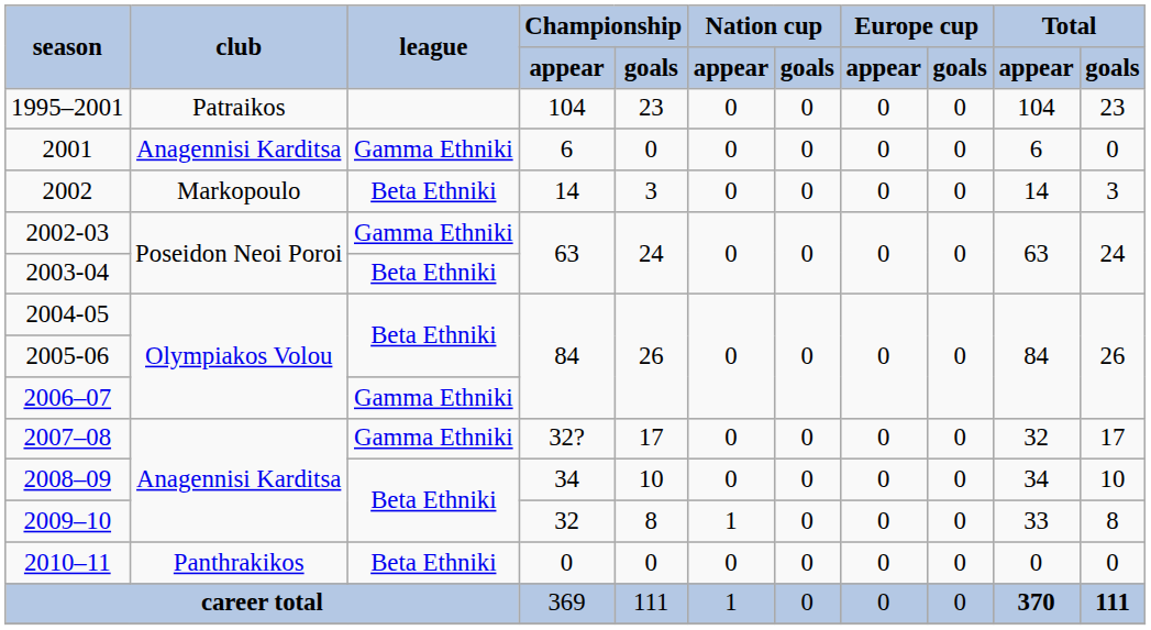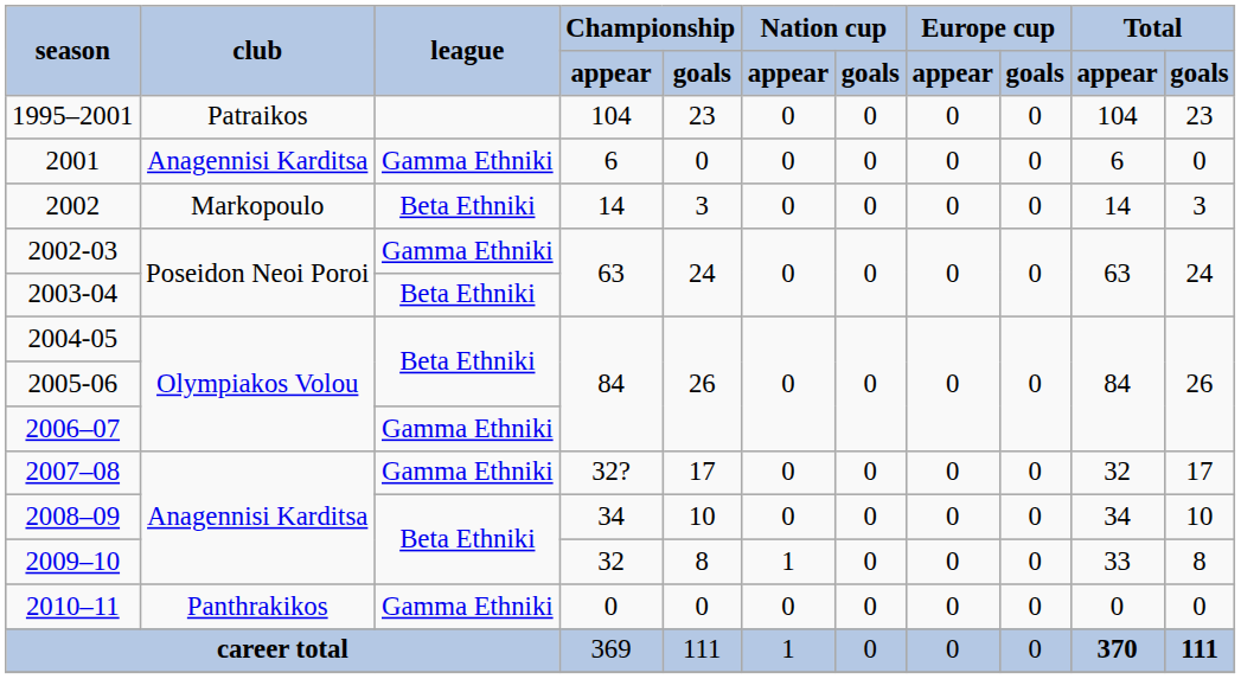2010–11 | league: Beta Ethniki -> Gamma Ethniki
